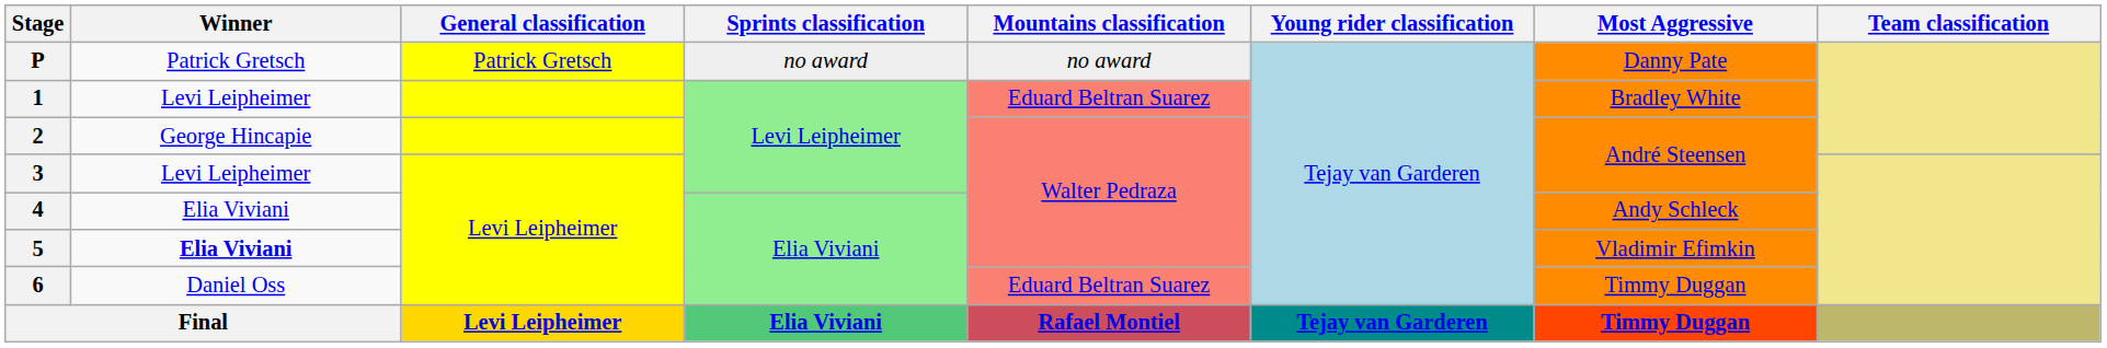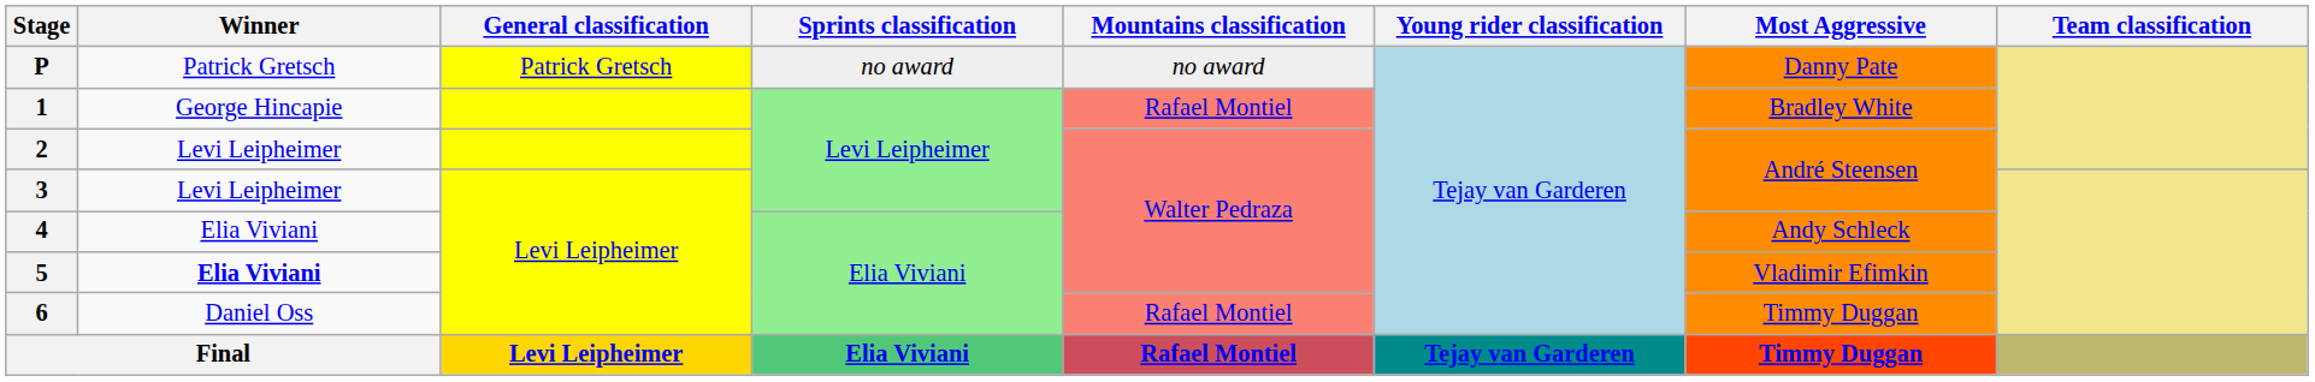1 | Winner: Levi Leipheimer -> George Hincapie
1 | Mountains classification: Eduard Beltran Suarez -> Rafael Montiel
2 | Winner: George Hincapie -> Levi Leipheimer
6 | Mountains classification: Eduard Beltran Suarez -> Rafael Montiel
